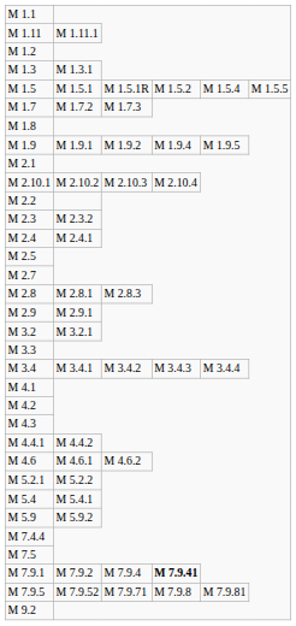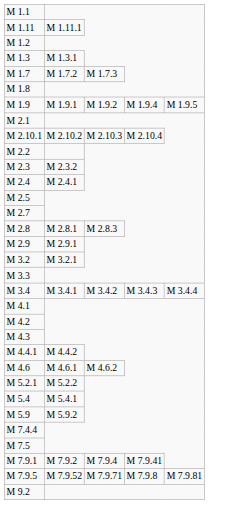- row: M 1.5 | M 1.5.1 | M 1.5.1R | M 1.5.2 | M 1.5.4 | M 1.5.5
M 7.9.1 | column 4: bold -> normal
